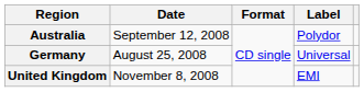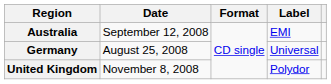Australia | Label: Polydor -> EMI
United Kingdom | Label: EMI -> Polydor
